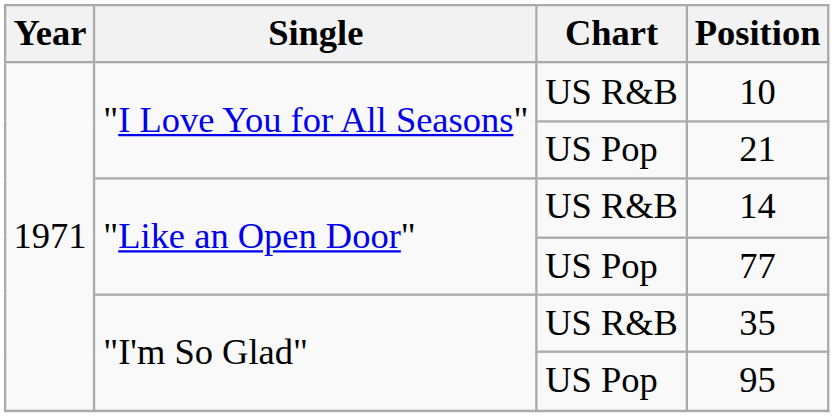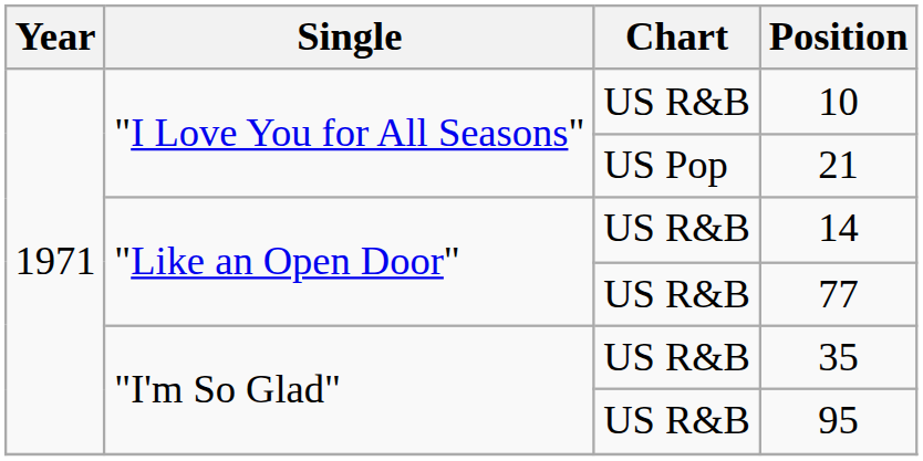77 | Chart: US Pop -> US R&B
95 | Chart: US Pop -> US R&B
